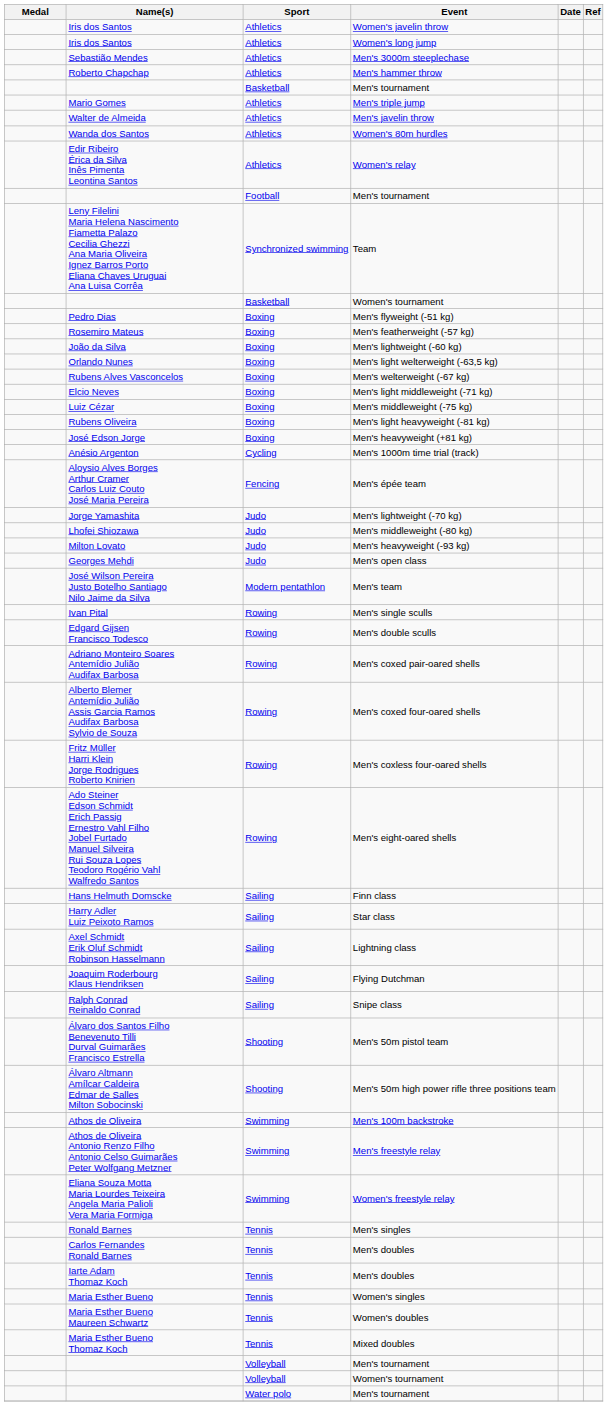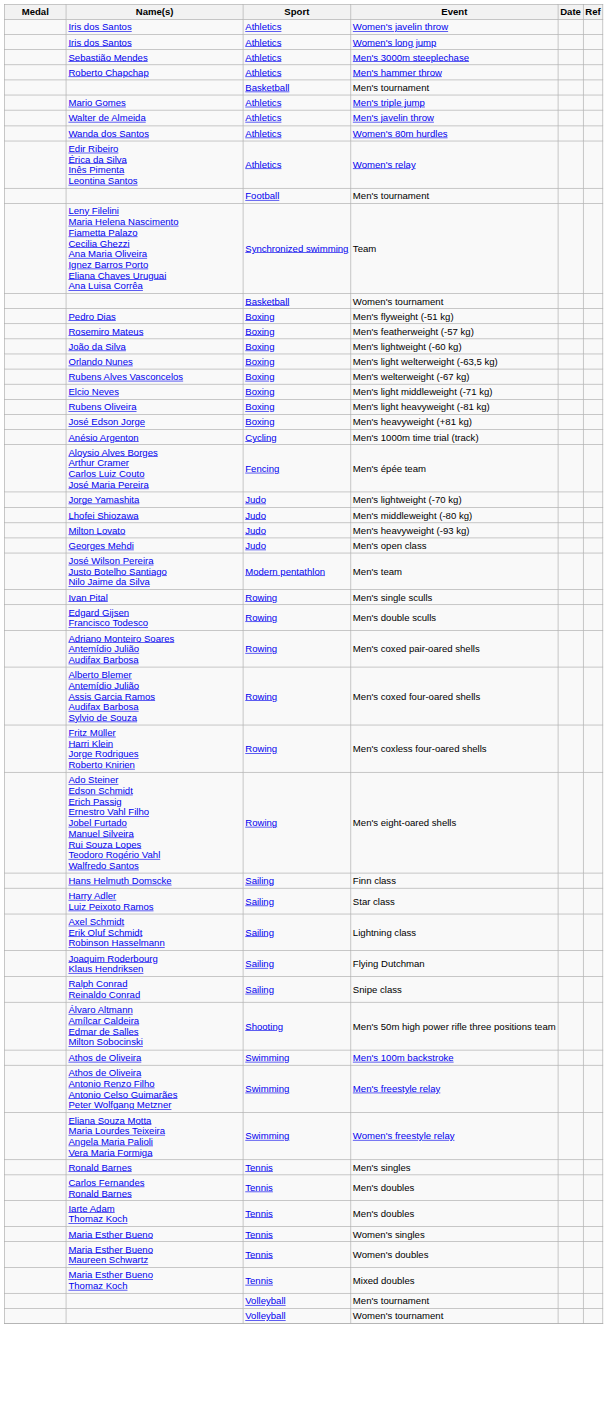- row: Luiz Cézar | Boxing | Men's middleweight (-75 kg)
- row: Álvaro dos Santos Filho Benevenuto Tilli Durval Guimarães Francisco Estrella | Shooting | Men's 50m pistol team
- row: Water polo | Men's tournament
